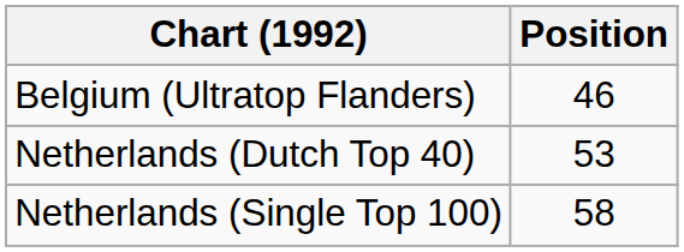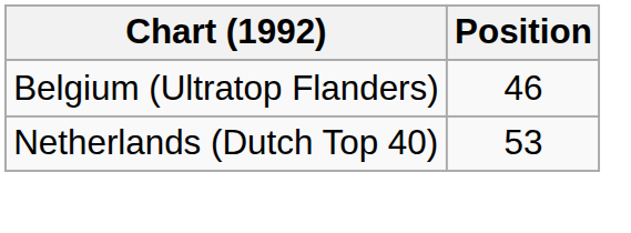- row: Netherlands (Single Top 100) | 58
